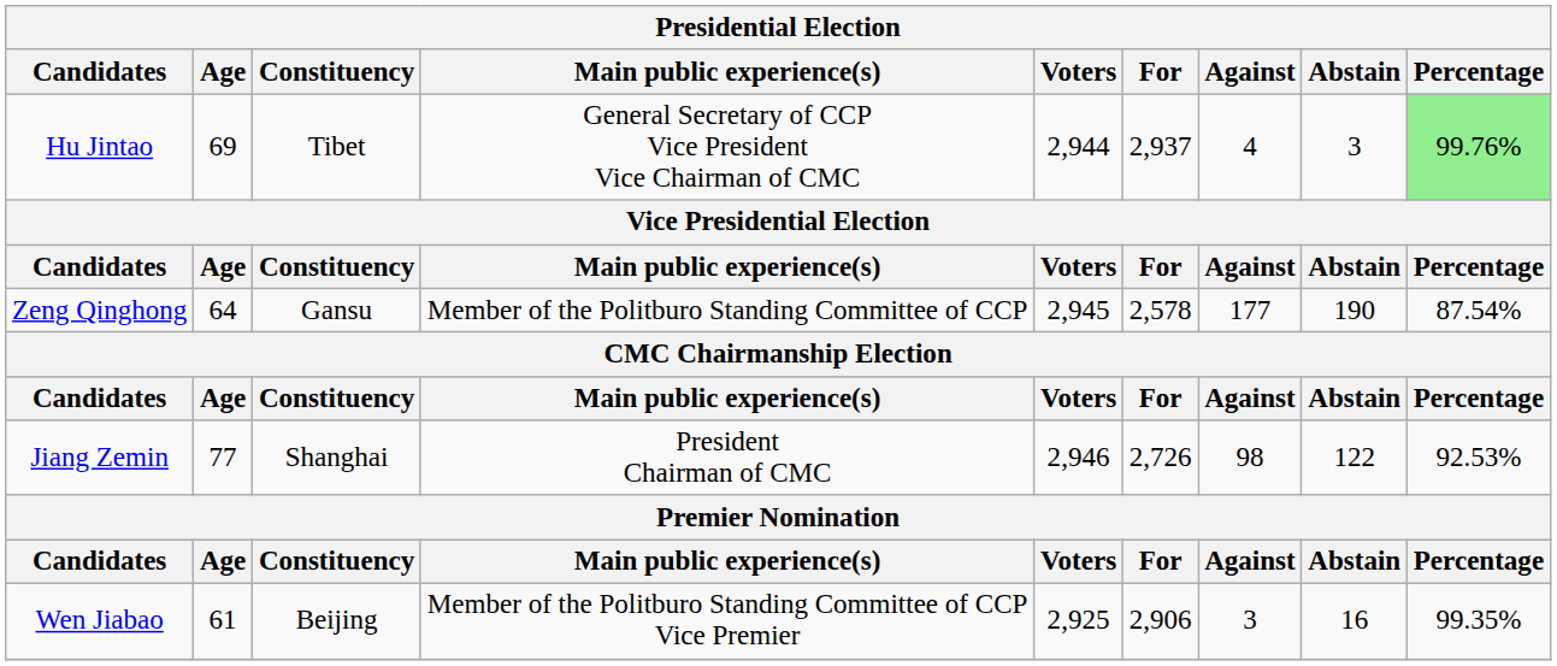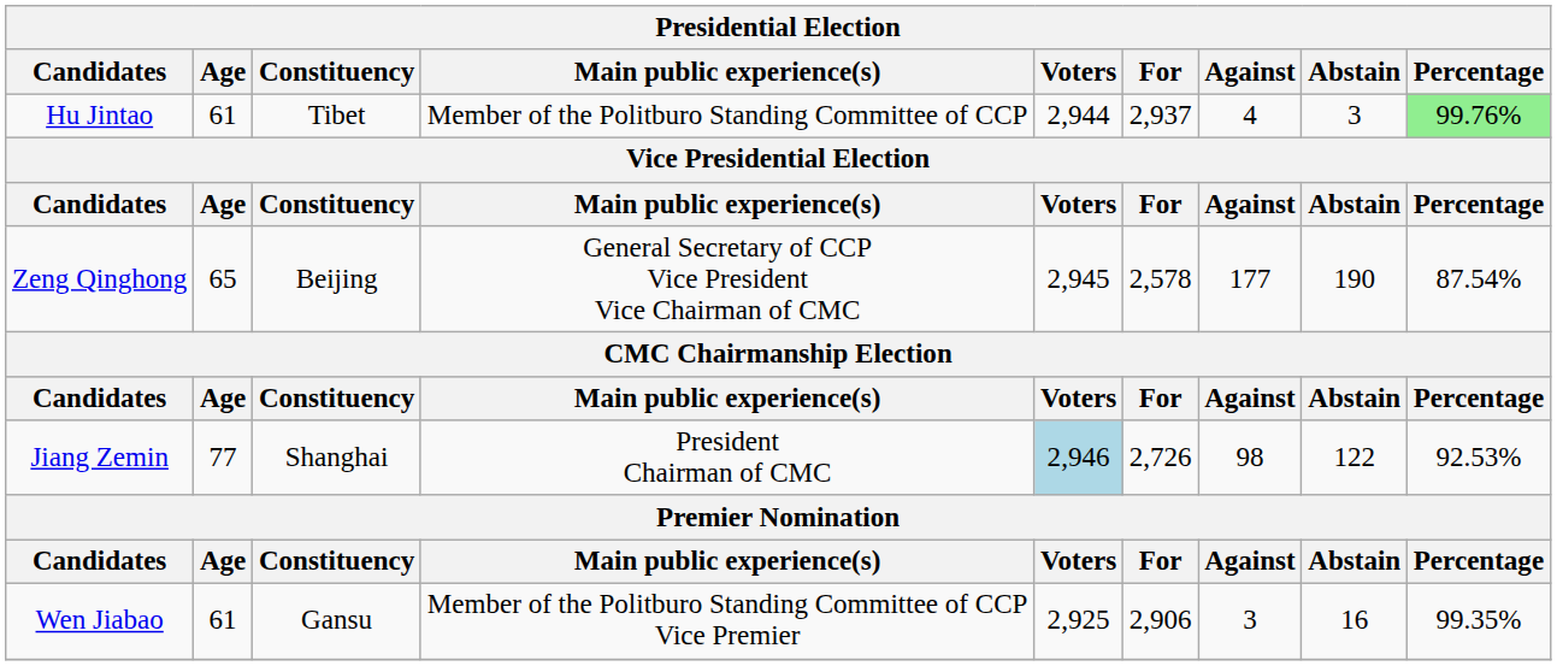Hu Jintao | Age: 69 -> 61
Hu Jintao | Main public experience(s): General Secretary of CCP Vice President Vice Chairman of CMC -> Member of the Politburo Standing Committee of CCP
Zeng Qinghong | Age: 64 -> 65
Zeng Qinghong | Constituency: Gansu -> Beijing
Zeng Qinghong | Main public experience(s): Member of the Politburo Standing Committee of CCP -> General Secretary of CCP Vice President Vice Chairman of CMC
Jiang Zemin | Voters: no background -> lightblue background
Wen Jiabao | Constituency: Beijing -> Gansu
